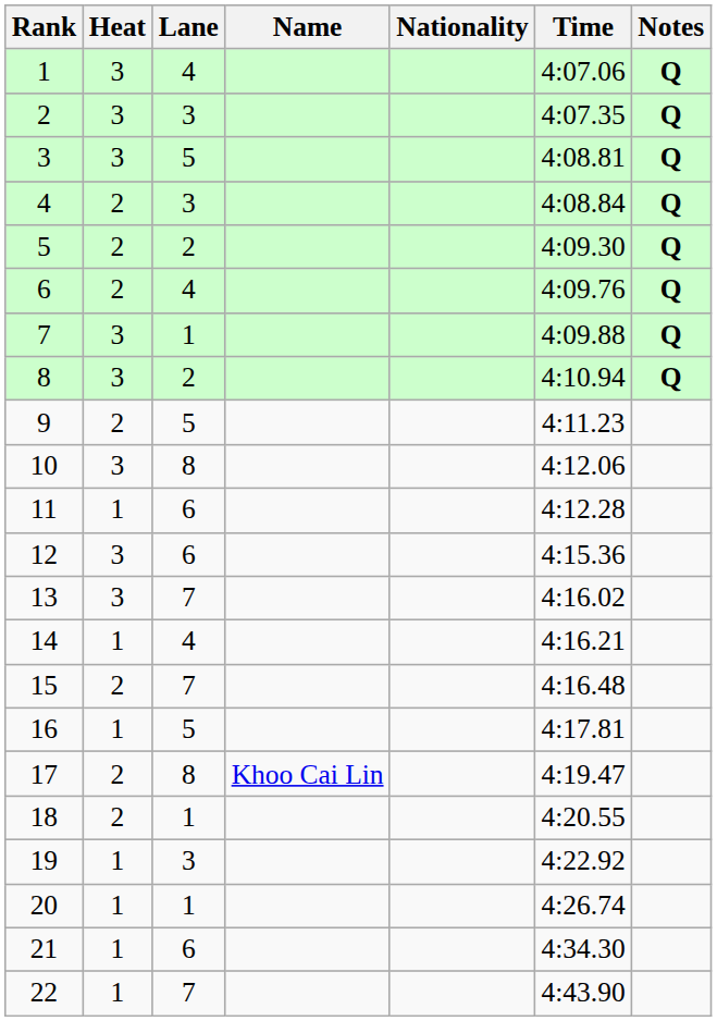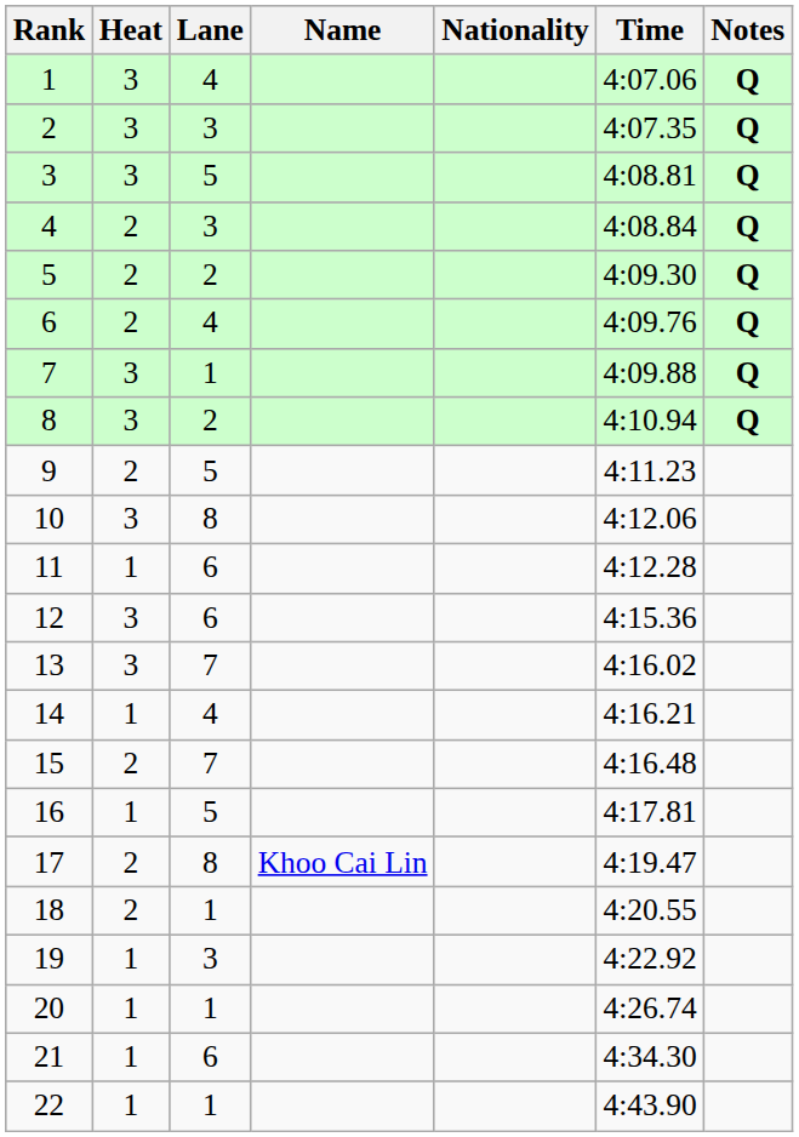22 | Lane: 7 -> 1
